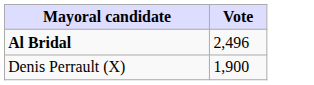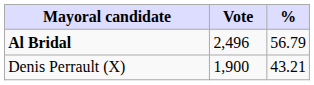+ column: % | 56.79 | 43.21
